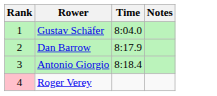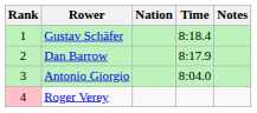+ column: Nation
Gustav Schäfer | Time: 8:04.0 -> 8:18.4
Antonio Giorgio | Time: 8:18.4 -> 8:04.0
